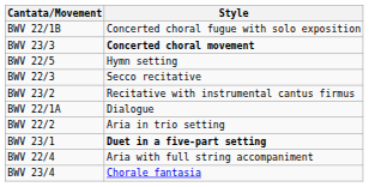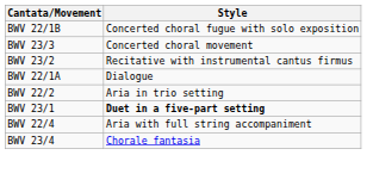BWV 23/3 | Style: bold -> normal
- row: BWV 22/5 | Hymn setting
- row: BWV 22/3 | Secco recitative
